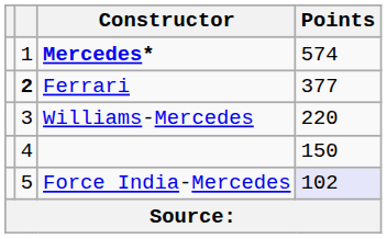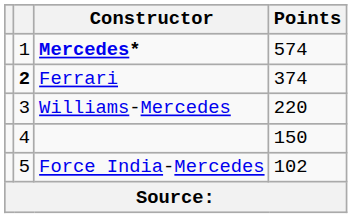Ferrari | Points: 377 -> 374
Force India-Mercedes | Points: lavender background -> no background
